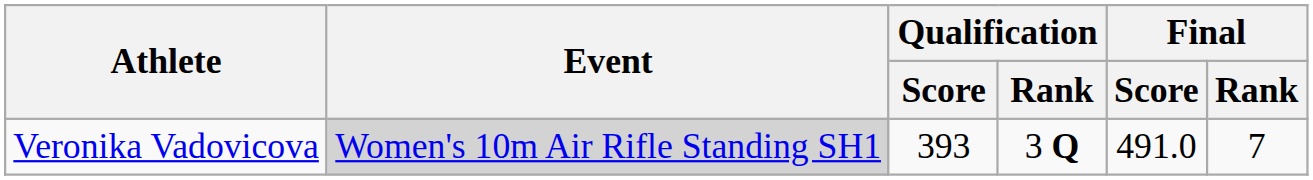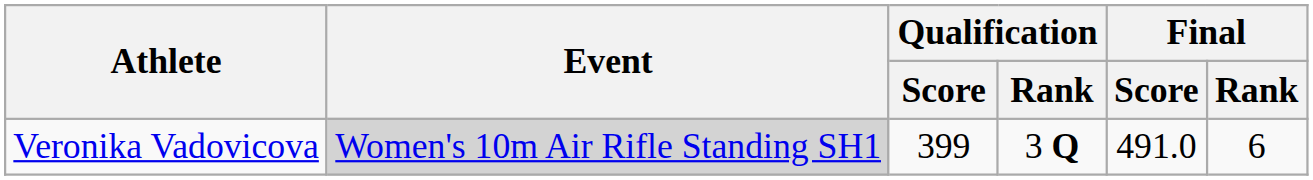Veronika Vadovicova | Qualification / Score: 393 -> 399
Veronika Vadovicova | Final / Rank: 7 -> 6
